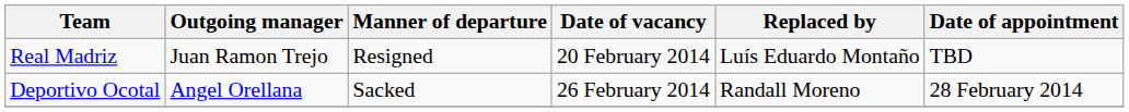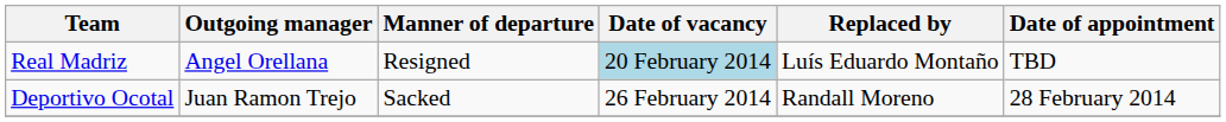Real Madriz | Outgoing manager: Juan Ramon Trejo -> Angel Orellana
Real Madriz | Date of vacancy: no background -> lightblue background
Deportivo Ocotal | Outgoing manager: Angel Orellana -> Juan Ramon Trejo
